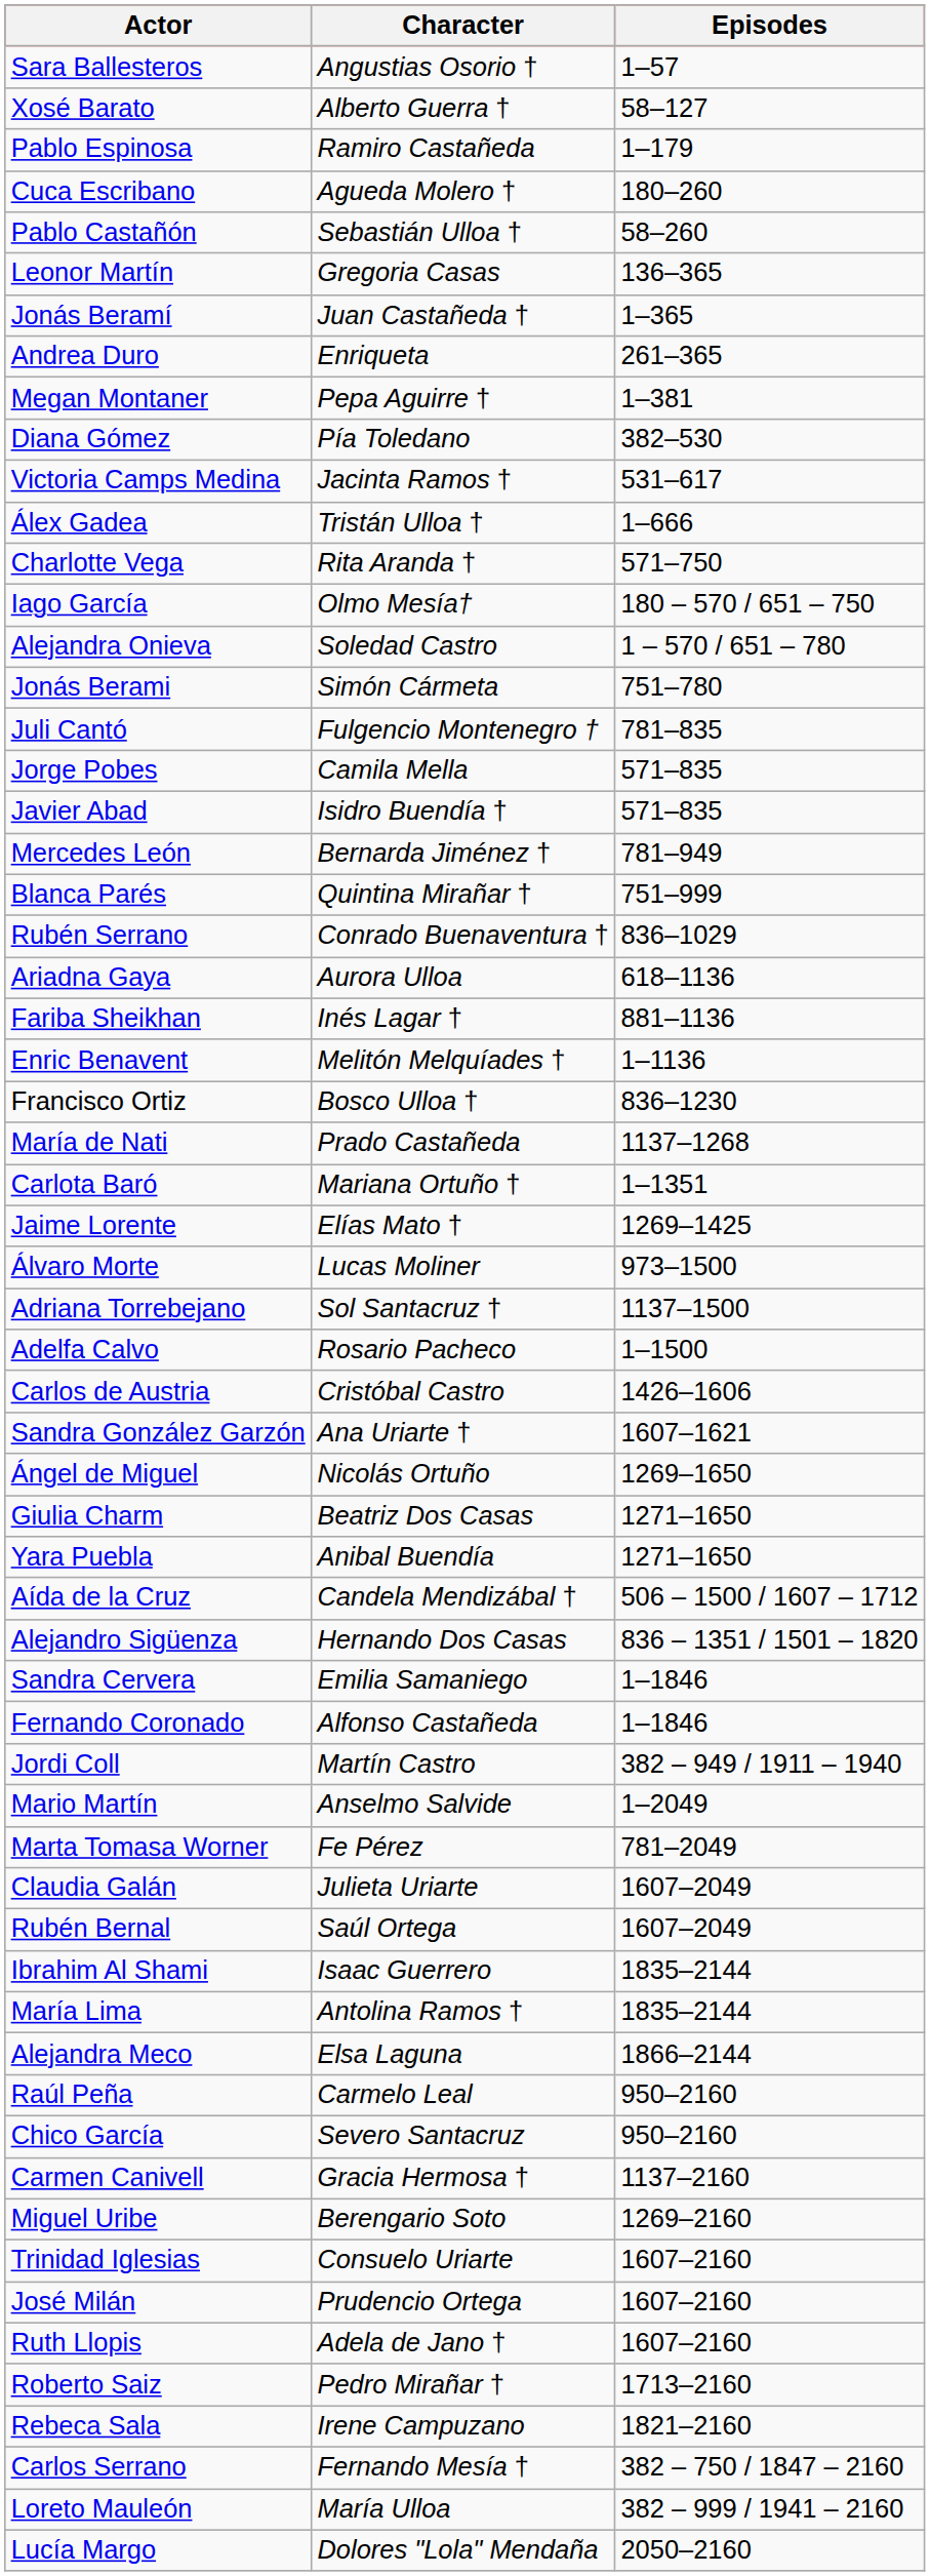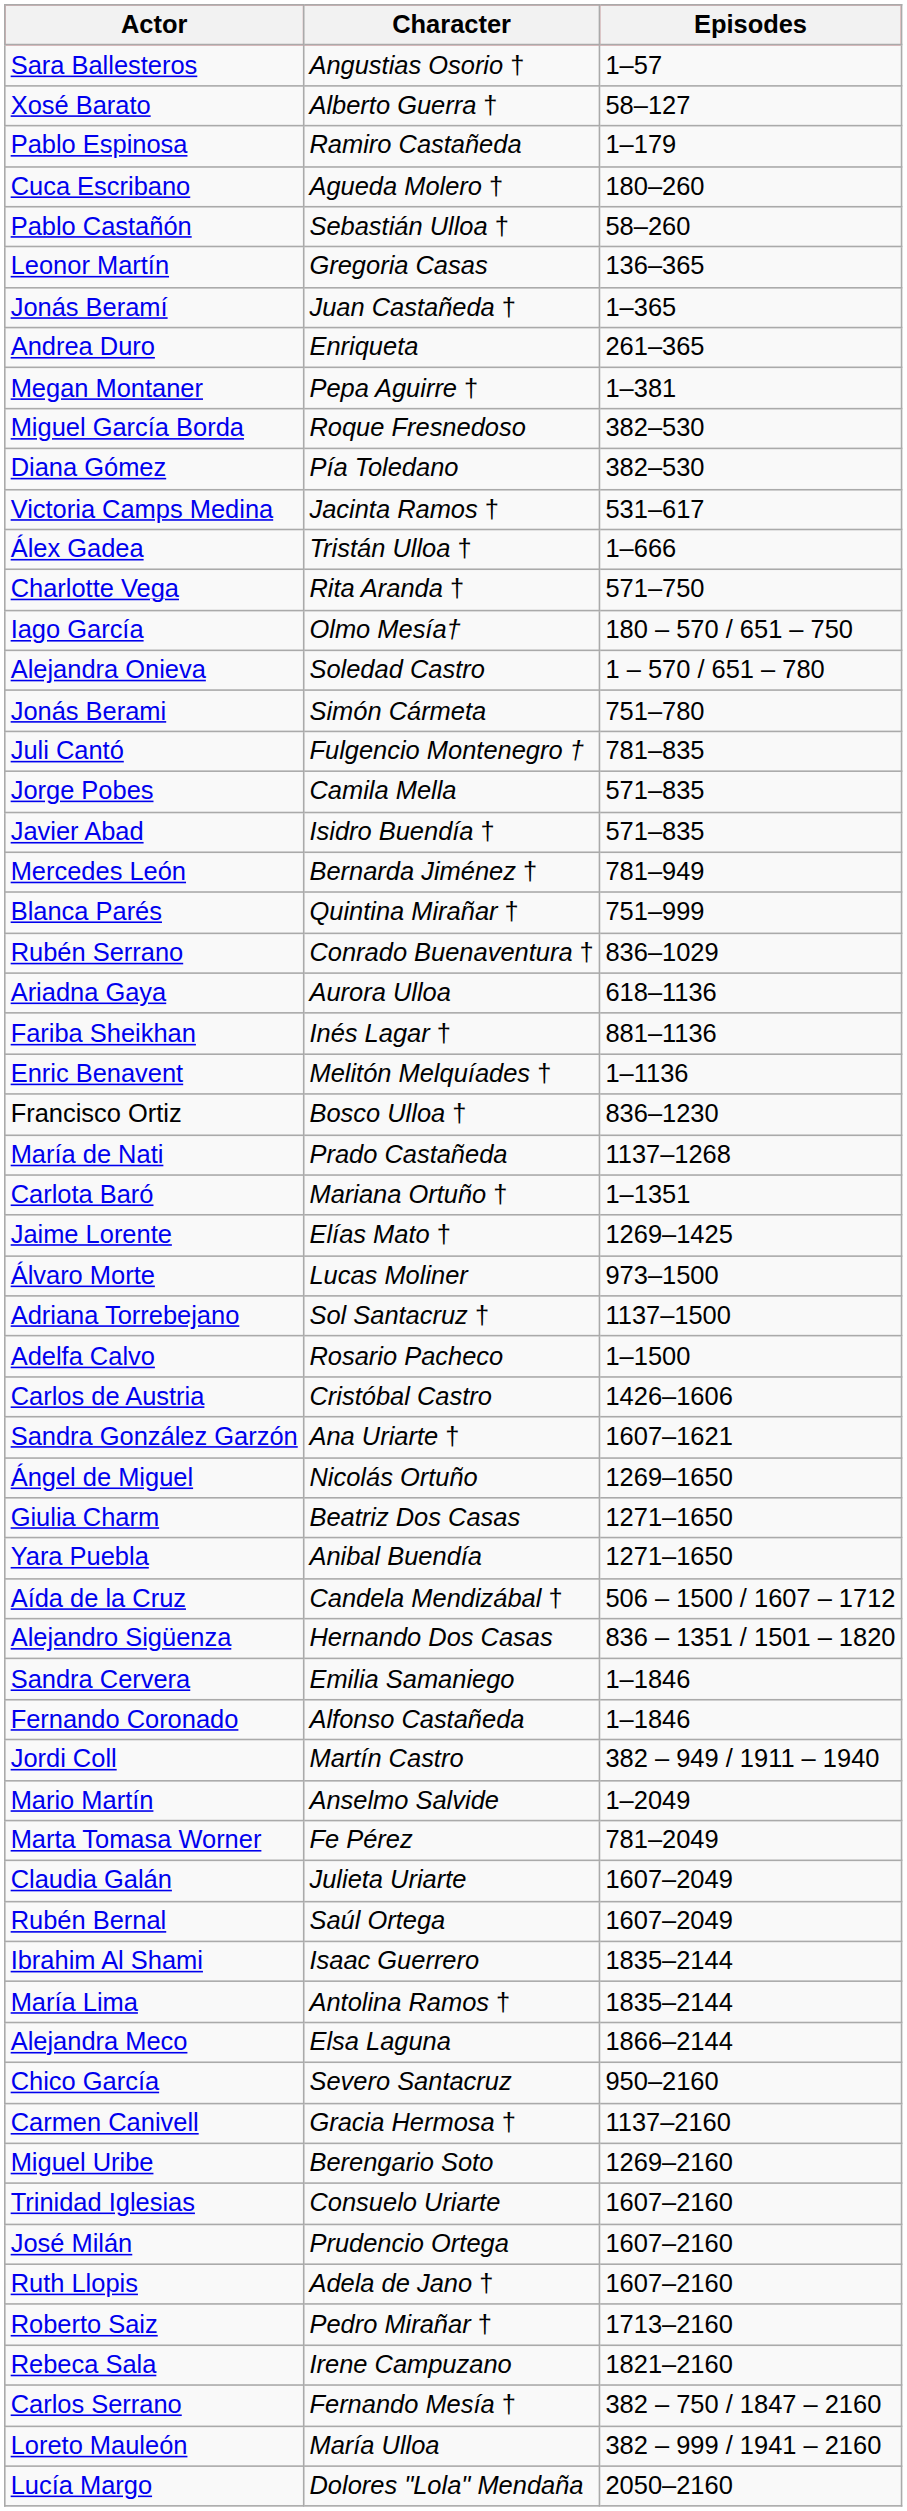+ row: Miguel García Borda | Roque Fresnedoso | 382–530
- row: Raúl Peña | Carmelo Leal | 950–2160
